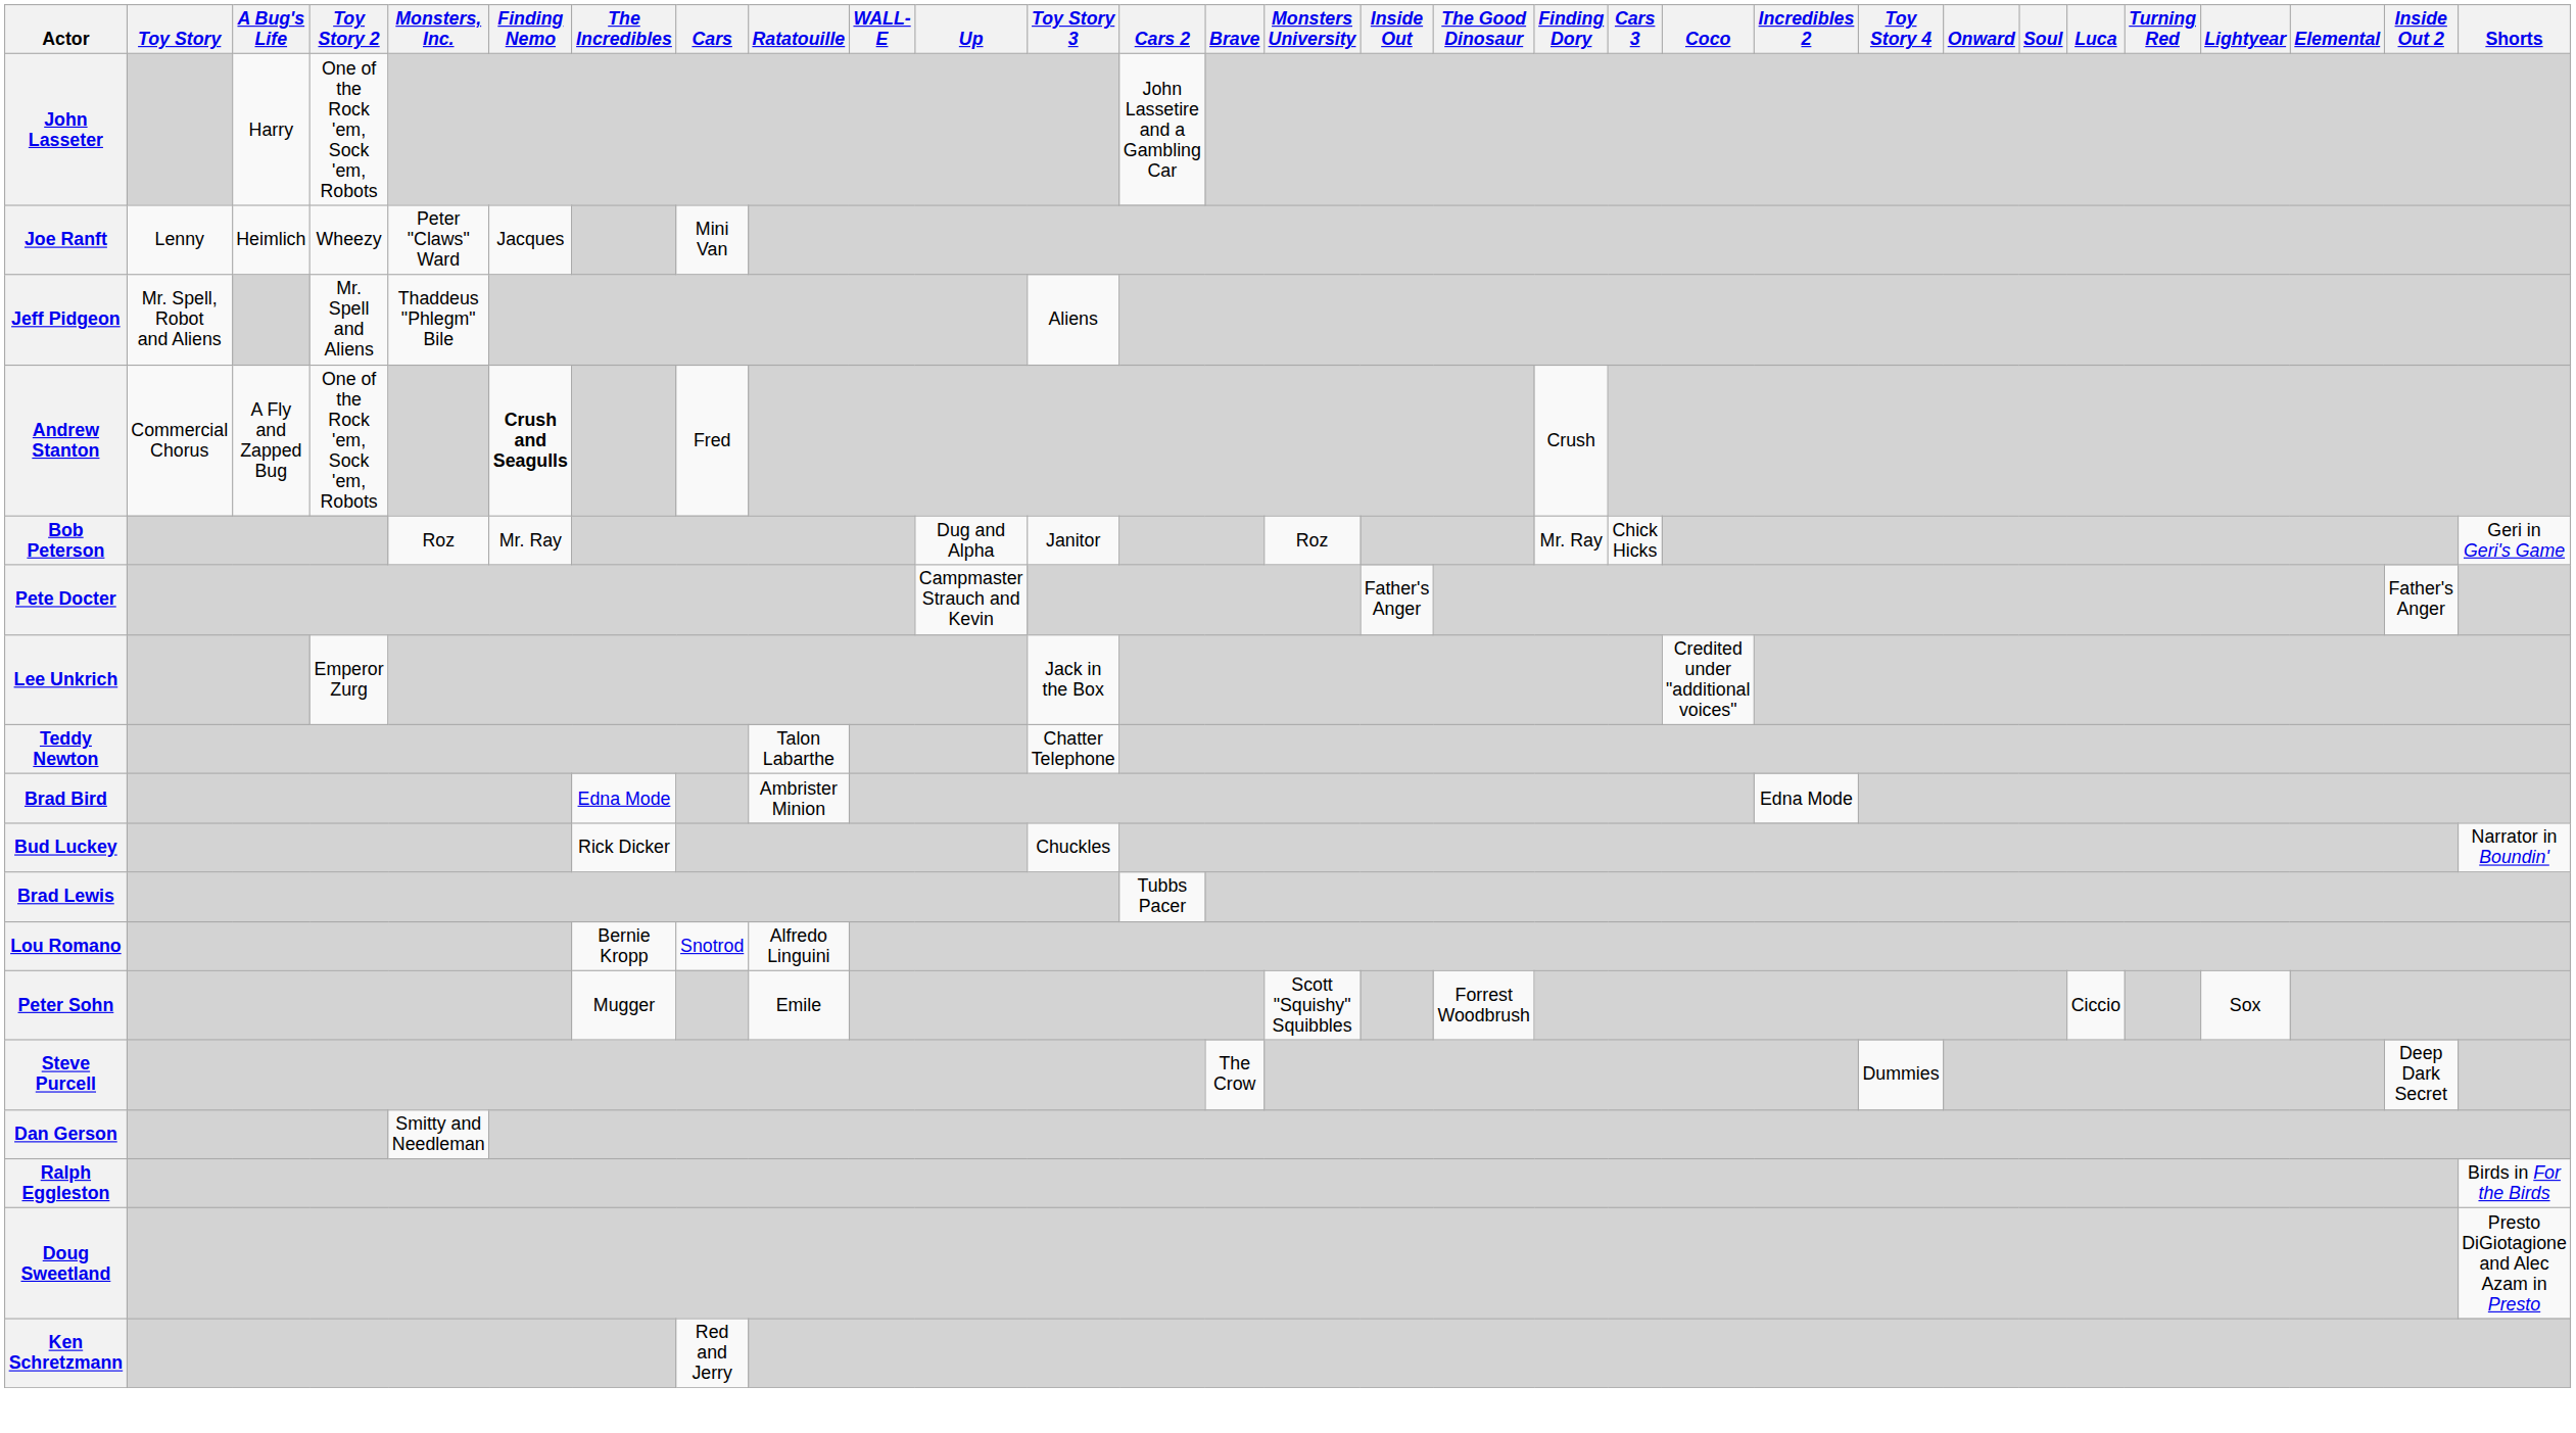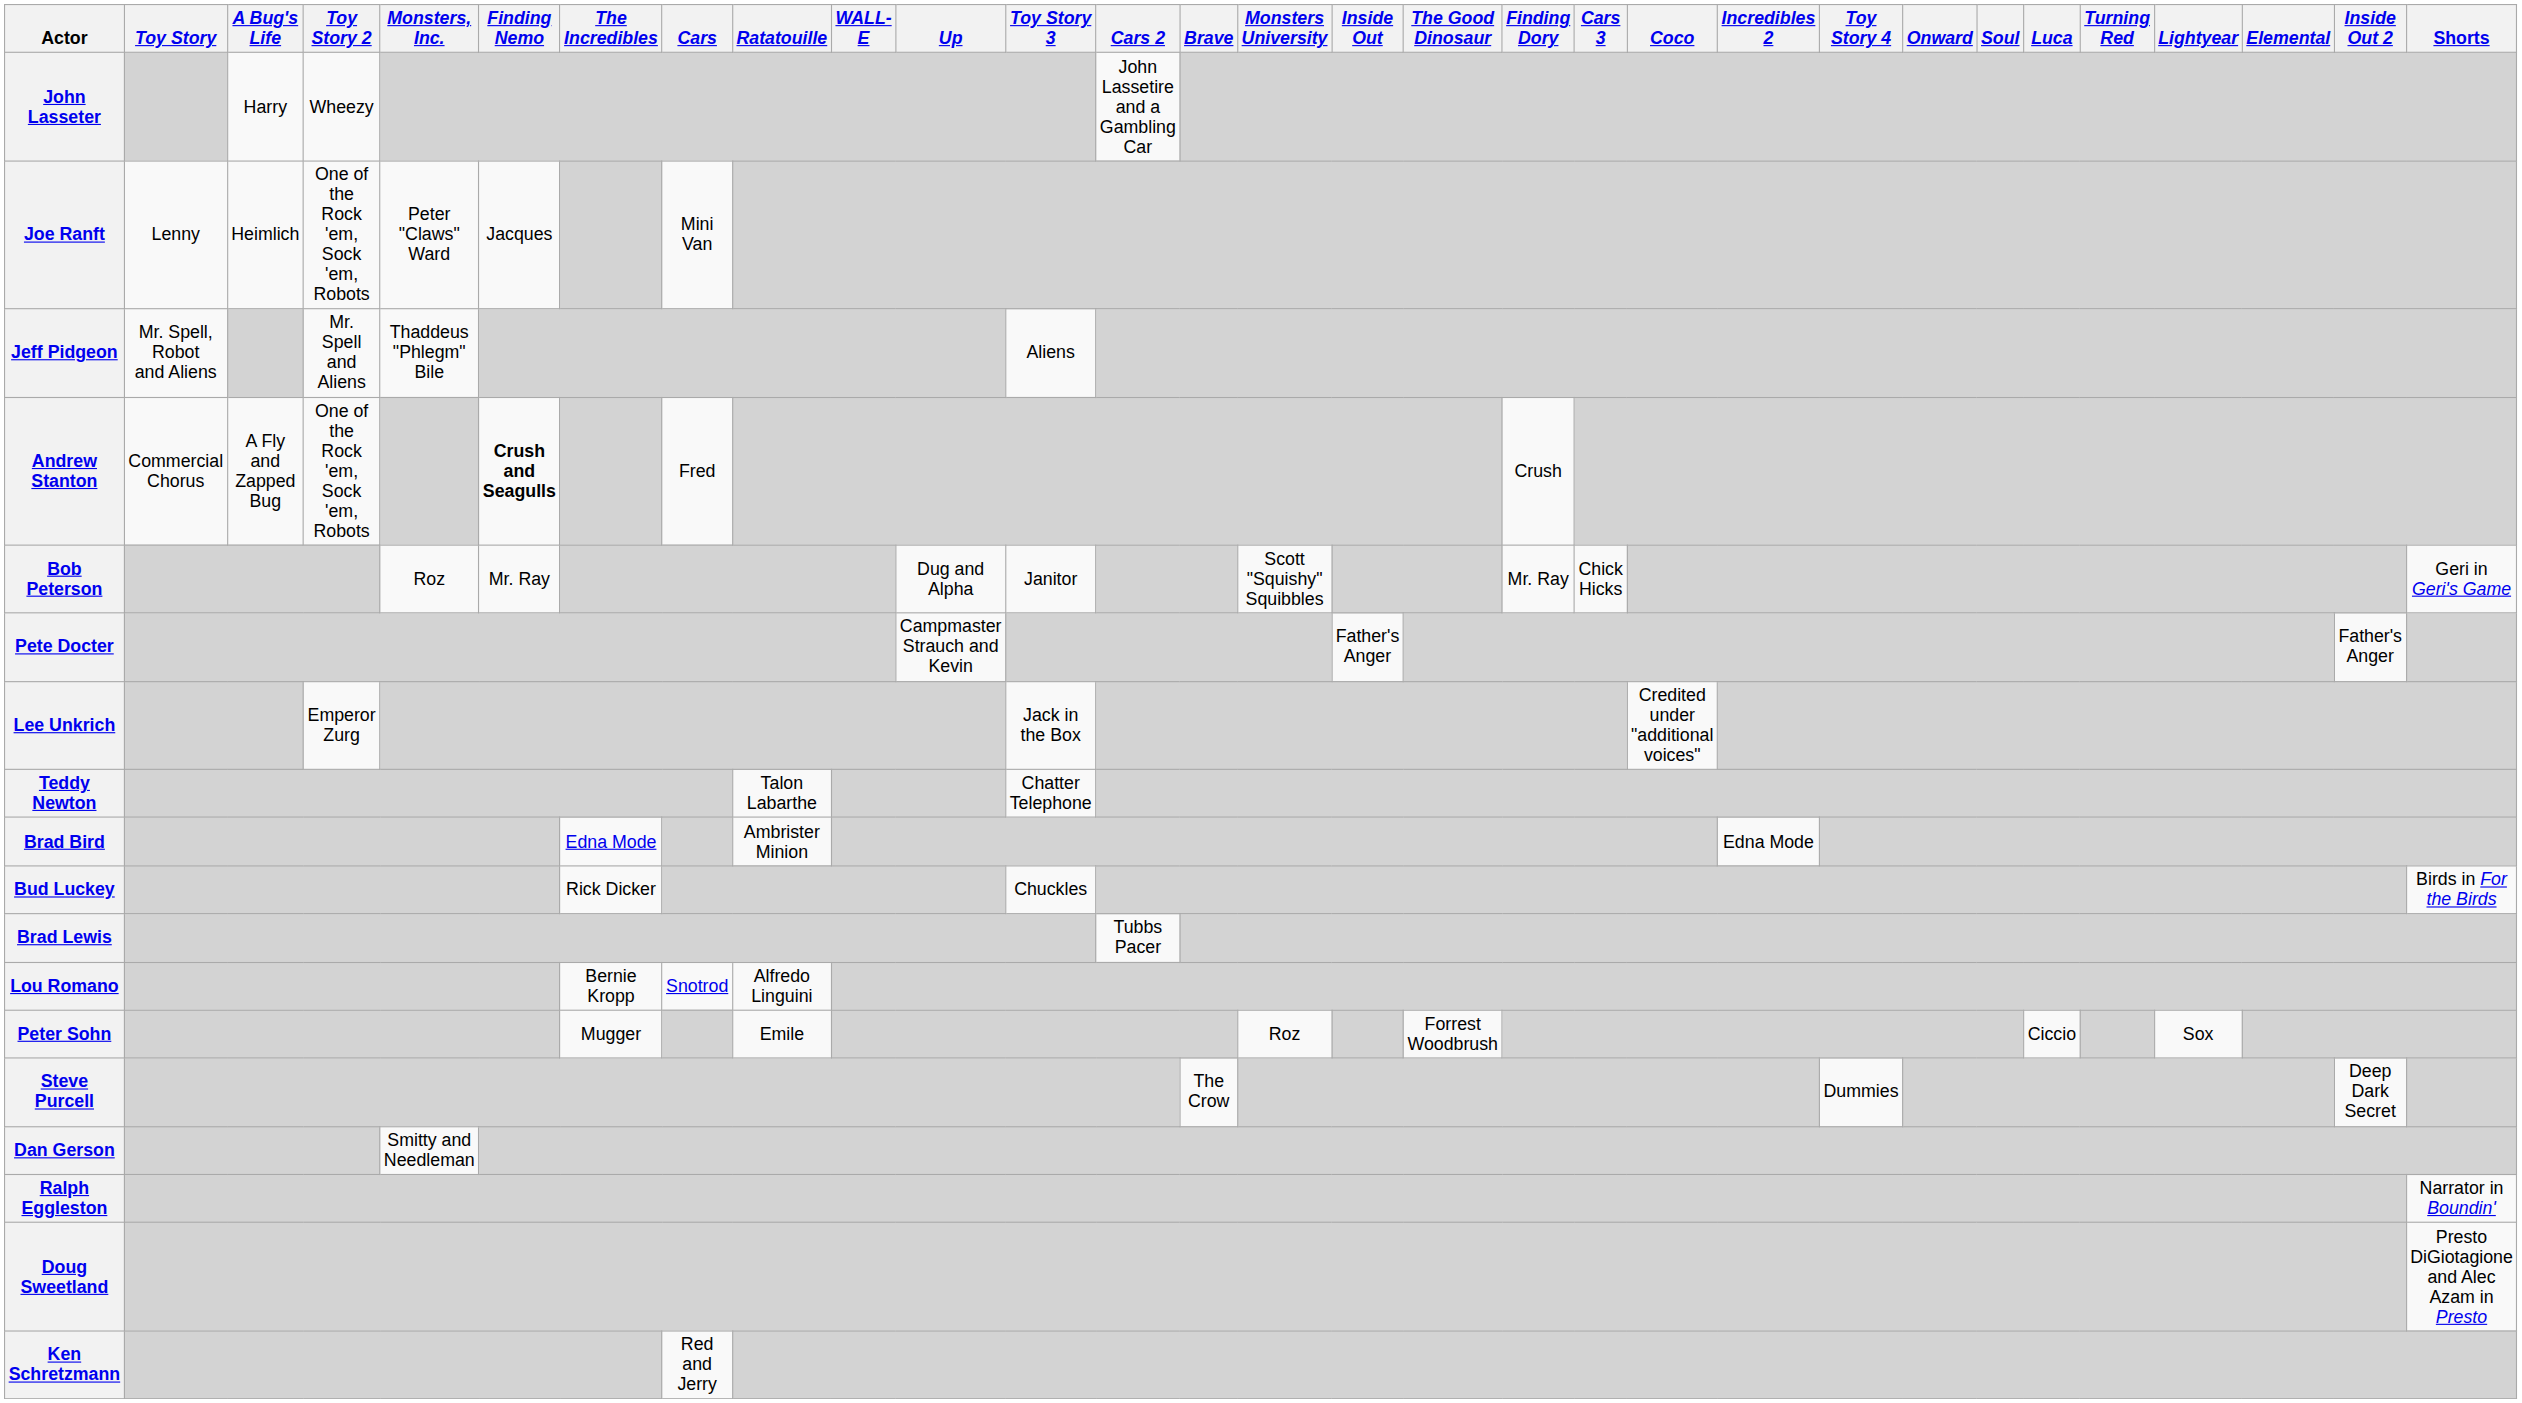John Lasseter | Toy Story 2: One of the Rock 'em, Sock 'em, Robots -> Wheezy
Joe Ranft | Toy Story 2: Wheezy -> One of the Rock 'em, Sock 'em, Robots
Bob Peterson | Monsters University: Roz -> Scott "Squishy" Squibbles
Bud Luckey | Shorts: Narrator in Boundin' -> Birds in For the Birds
Peter Sohn | Monsters University: Scott "Squishy" Squibbles -> Roz
Ralph Eggleston | Shorts: Birds in For the Birds -> Narrator in Boundin'
